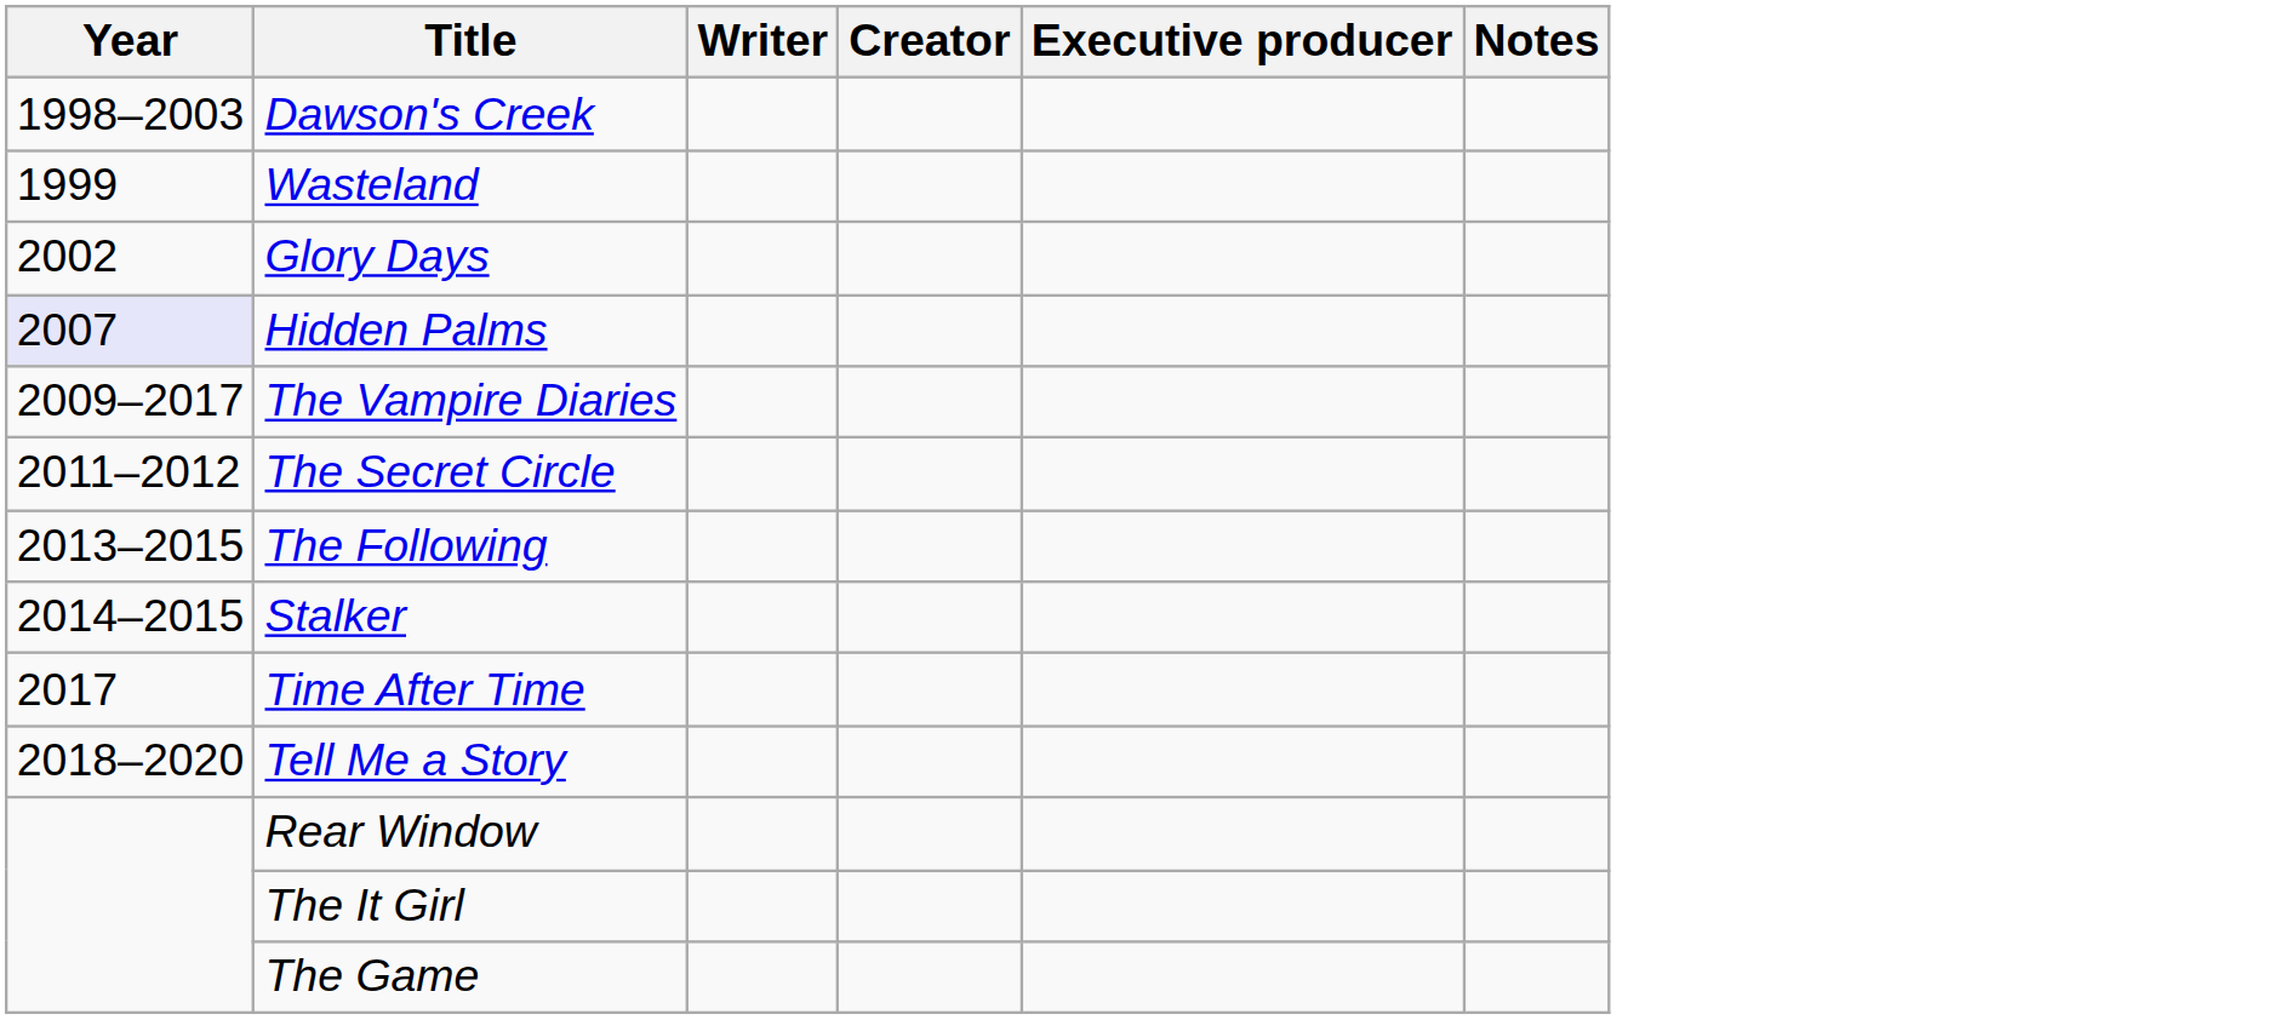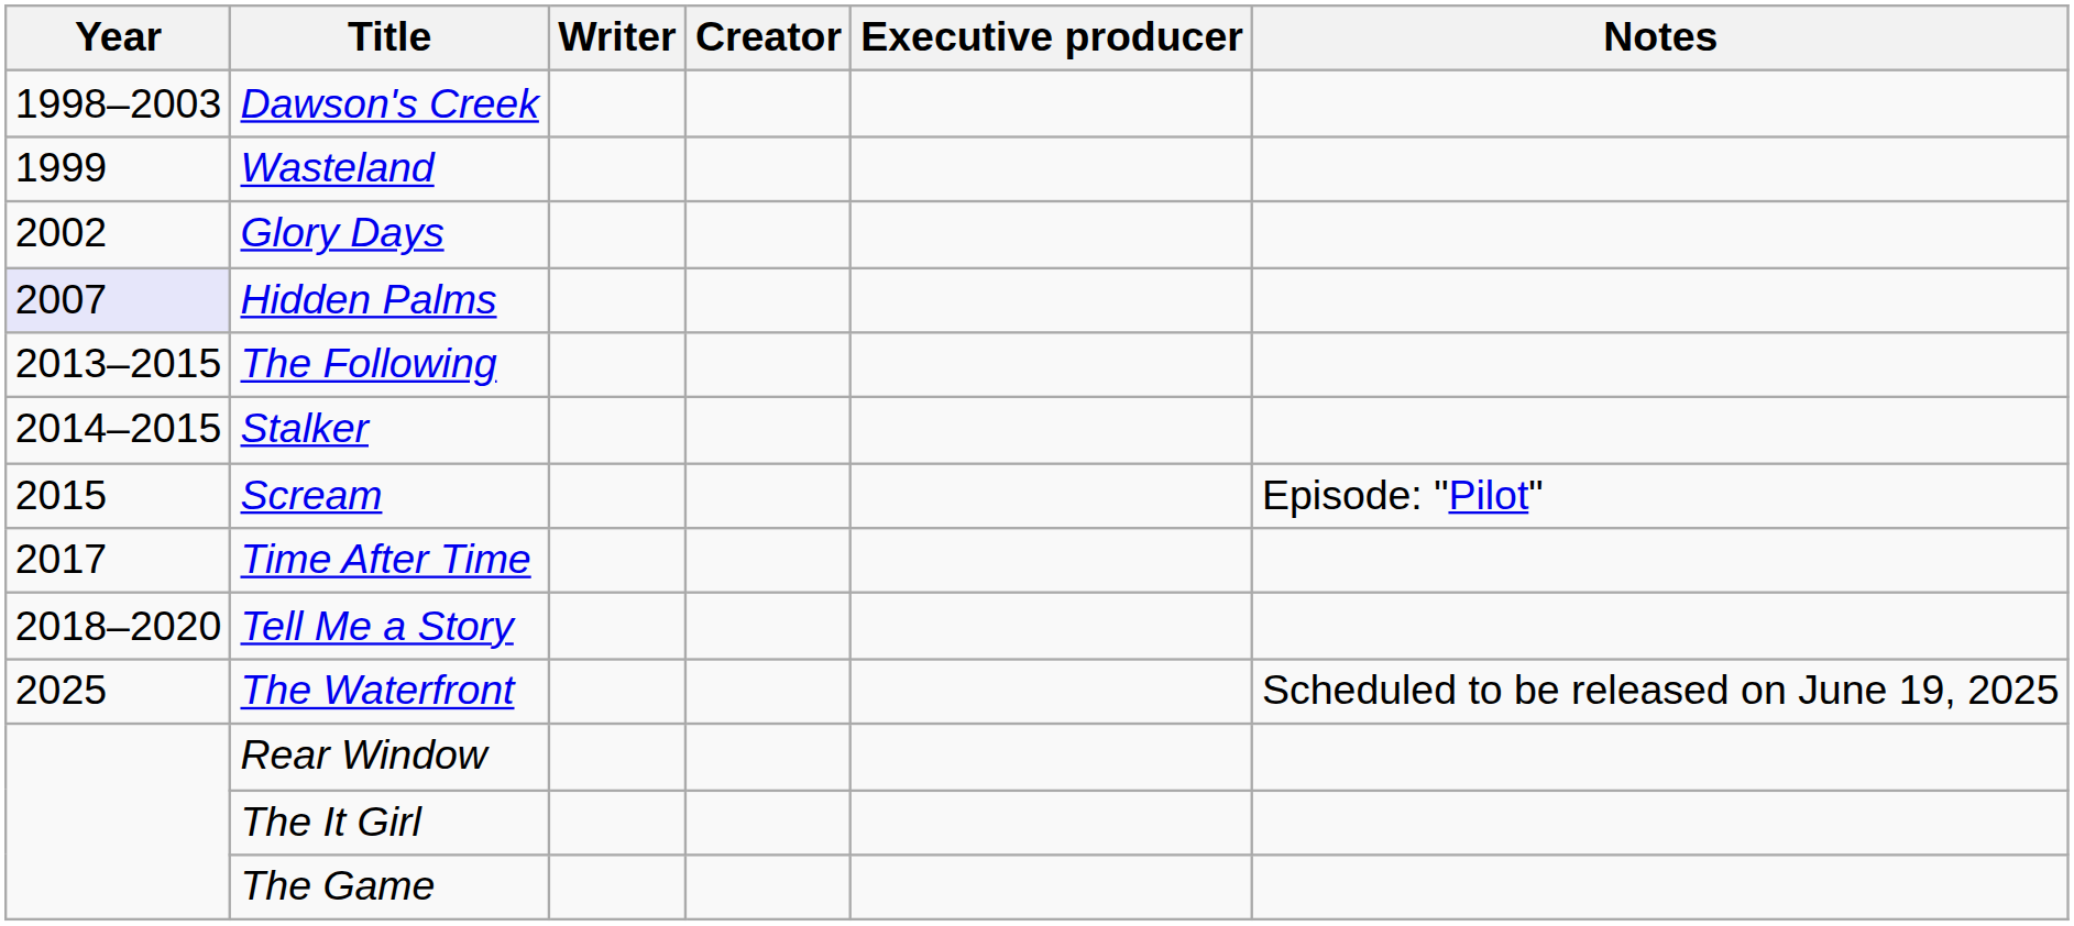- row: 2009–2017 | The Vampire Diaries
- row: 2011–2012 | The Secret Circle
+ row: 2015 | Scream | Episode: "Pilot"
+ row: 2025 | The Waterfront | Scheduled to be released on June 19, 2025
